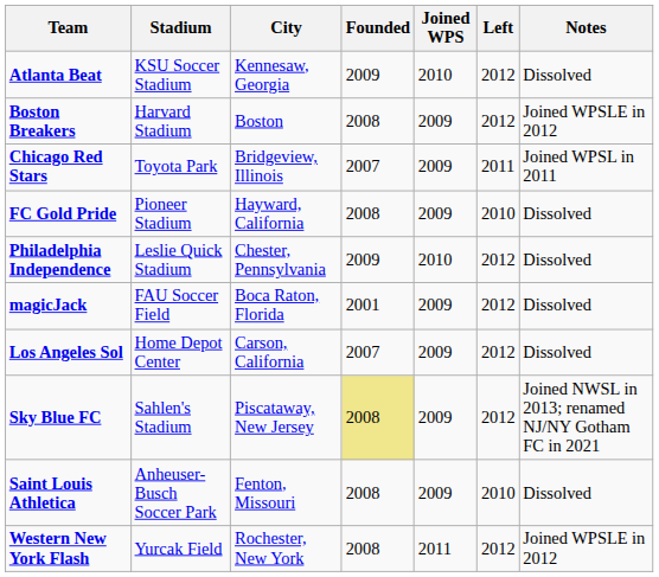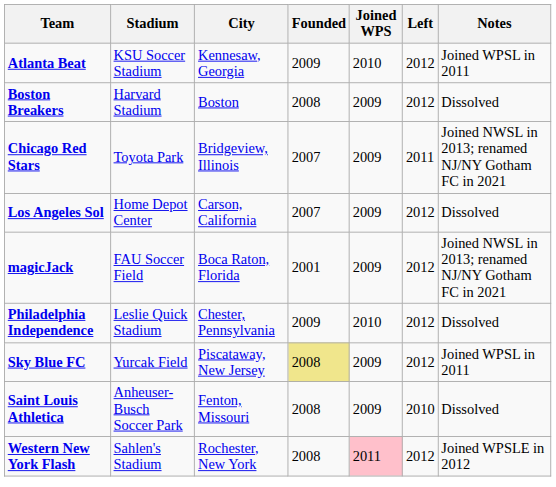Atlanta Beat | Notes: Dissolved -> Joined WPSL in 2011
Boston Breakers | Notes: Joined WPSLE in 2012 -> Dissolved
Chicago Red Stars | Notes: Joined WPSL in 2011 -> Joined NWSL in 2013; renamed NJ/NY Gotham FC in 2021
- row: FC Gold Pride | Pioneer Stadium | Hayward, California | 2008 | 2009 | 2010 | Dissolved
rows swapped: Los Angeles Sol <-> Philadelphia Independence
magicJack | Notes: Dissolved -> Joined NWSL in 2013; renamed NJ/NY Gotham FC in 2021
Sky Blue FC | Stadium: Sahlen's Stadium -> Yurcak Field
Sky Blue FC | Notes: Joined NWSL in 2013; renamed NJ/NY Gotham FC in 2021 -> Joined WPSL in 2011
Western New York Flash | Stadium: Yurcak Field -> Sahlen's Stadium
Western New York Flash | Joined WPS: no background -> pink background
